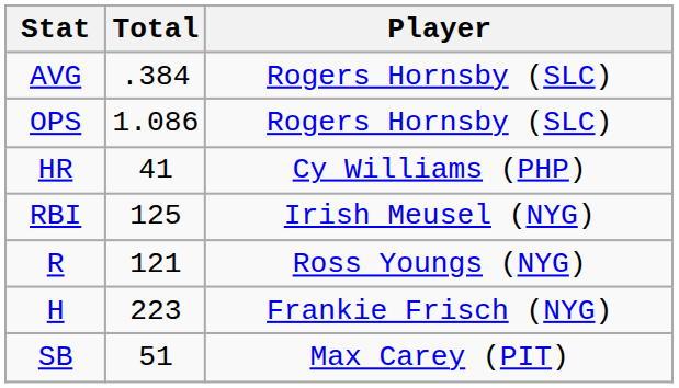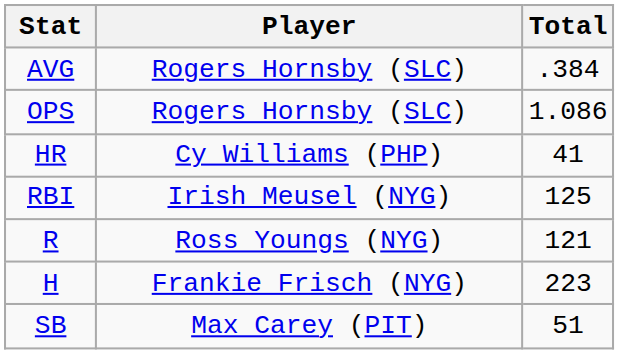columns swapped: Player <-> Total
